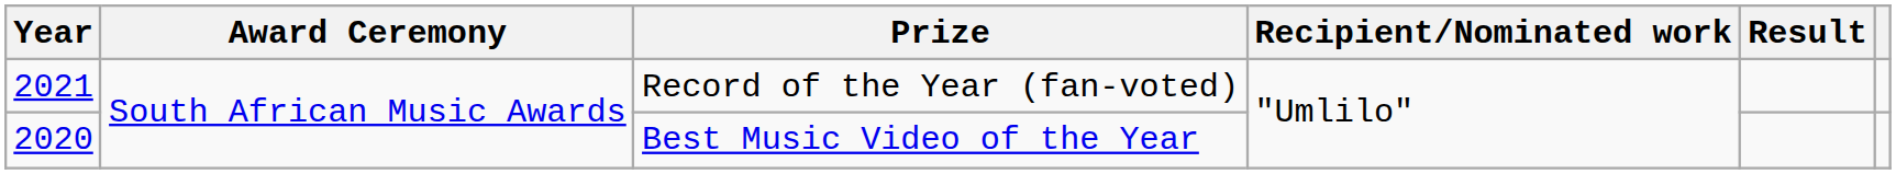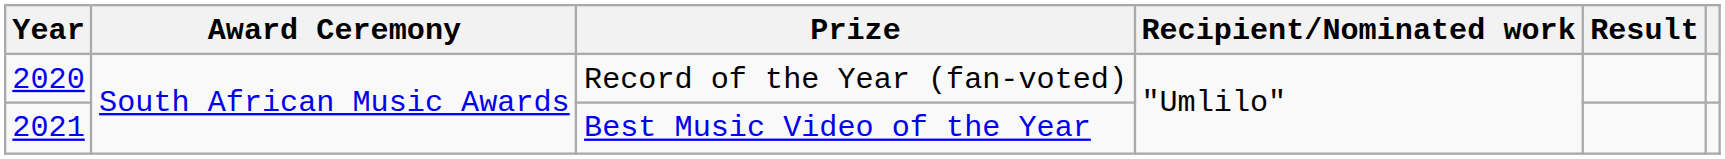Record of the Year (fan-voted) | Year: 2021 -> 2020
Best Music Video of the Year | Year: 2020 -> 2021
